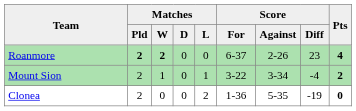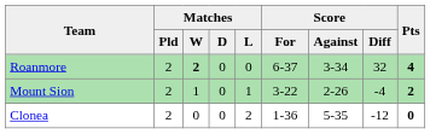Roanmore | Matches / Pld: bold -> normal
Roanmore | Score / Against: 2-26 -> 3-34
Roanmore | Score / Diff: 23 -> 32
Mount Sion | Score / Against: 3-34 -> 2-26
Clonea | Score / Diff: -19 -> -12
